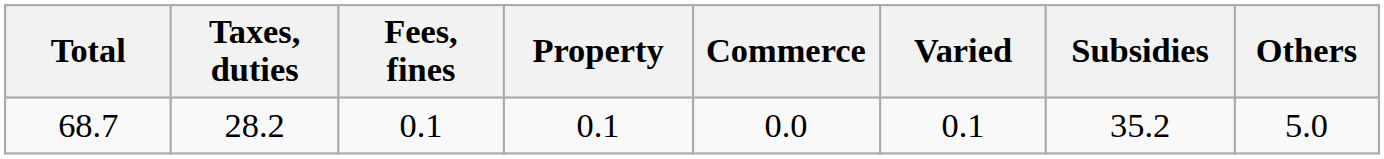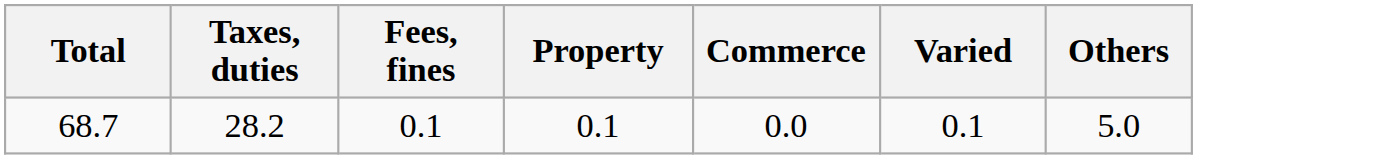- column: Subsidies | 35.2
